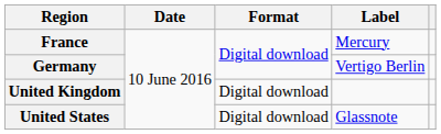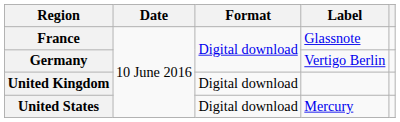France | Label: Mercury -> Glassnote
United States | Label: Glassnote -> Mercury
